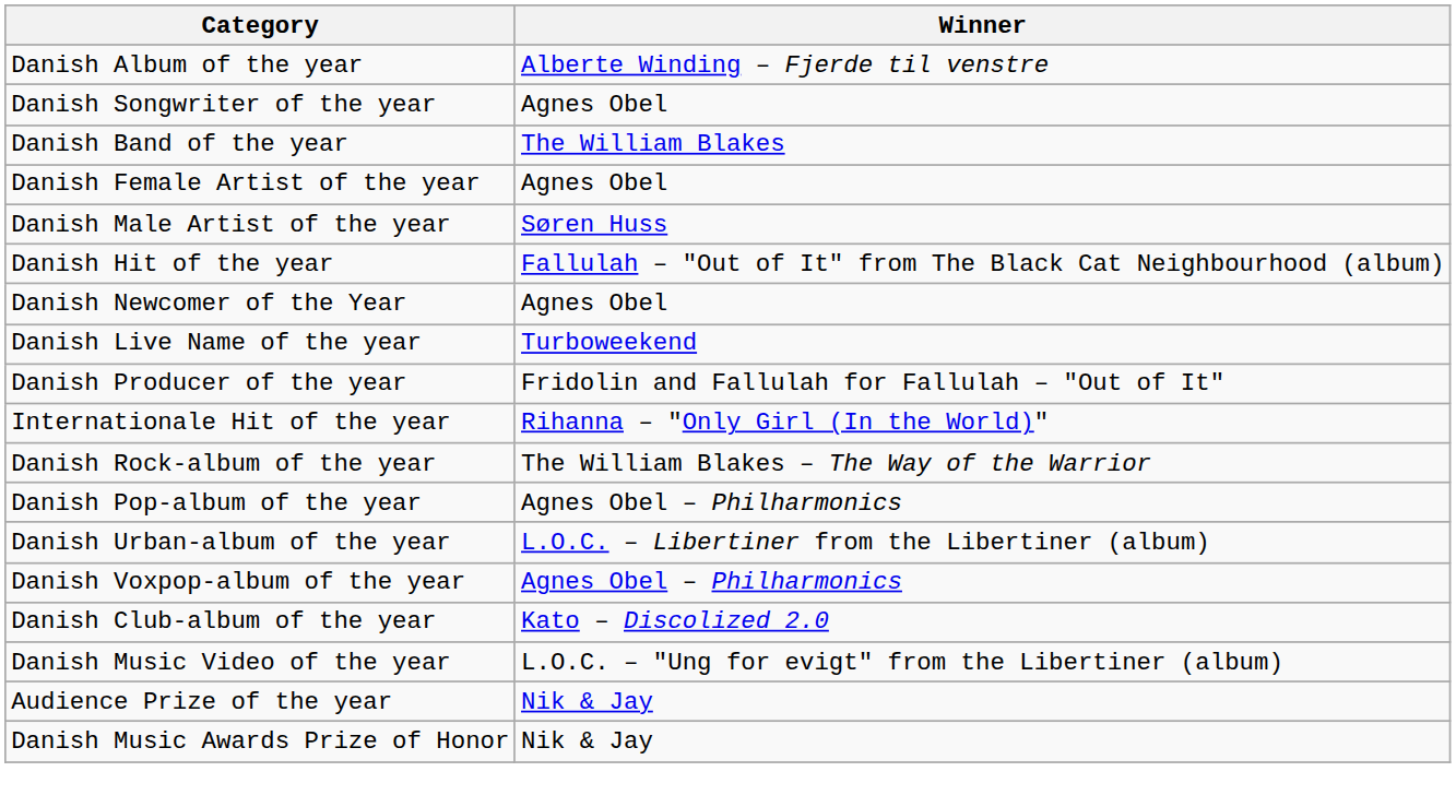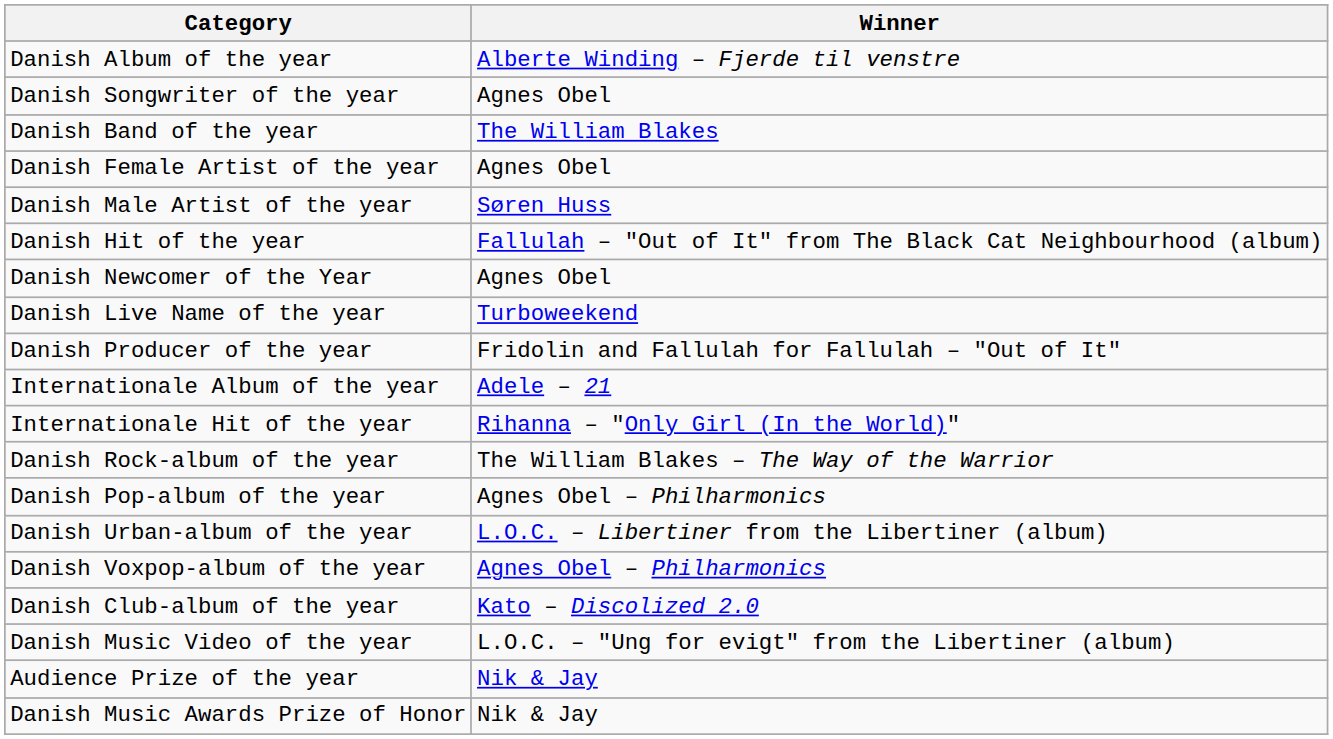+ row: Internationale Album of the year | Adele – 21
